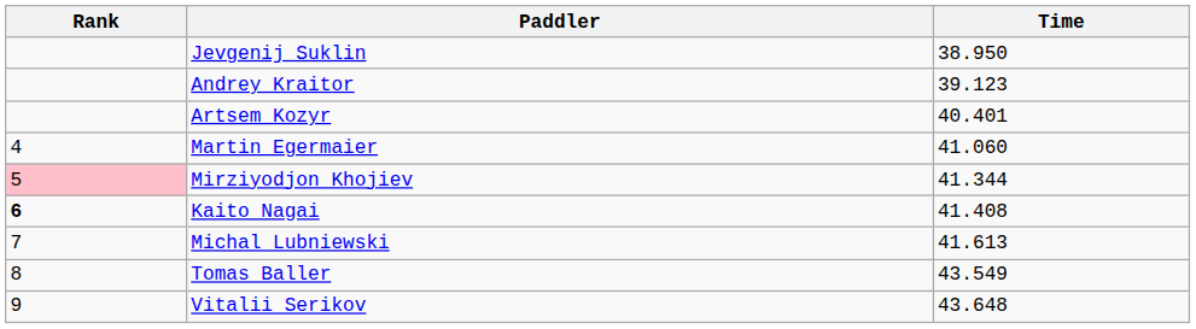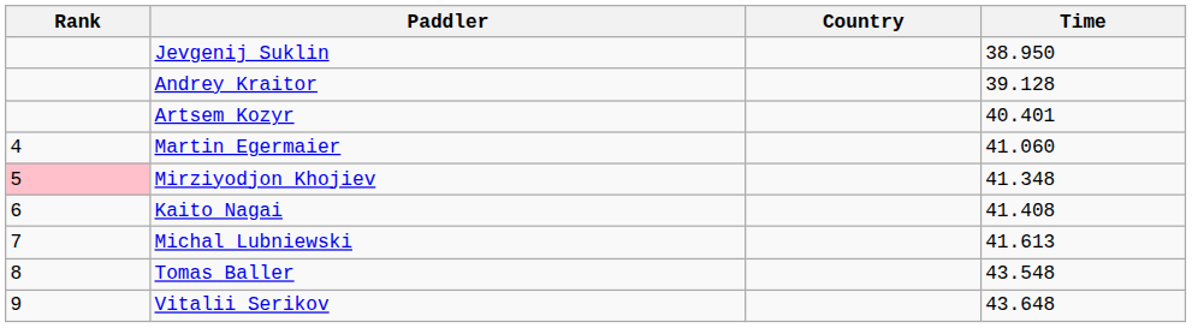+ column: Country
Andrey Kraitor | Time: 39.123 -> 39.128
Mirziyodjon Khojiev | Time: 41.344 -> 41.348
Kaito Nagai | Rank: bold -> normal
Tomas Baller | Time: 43.549 -> 43.548
